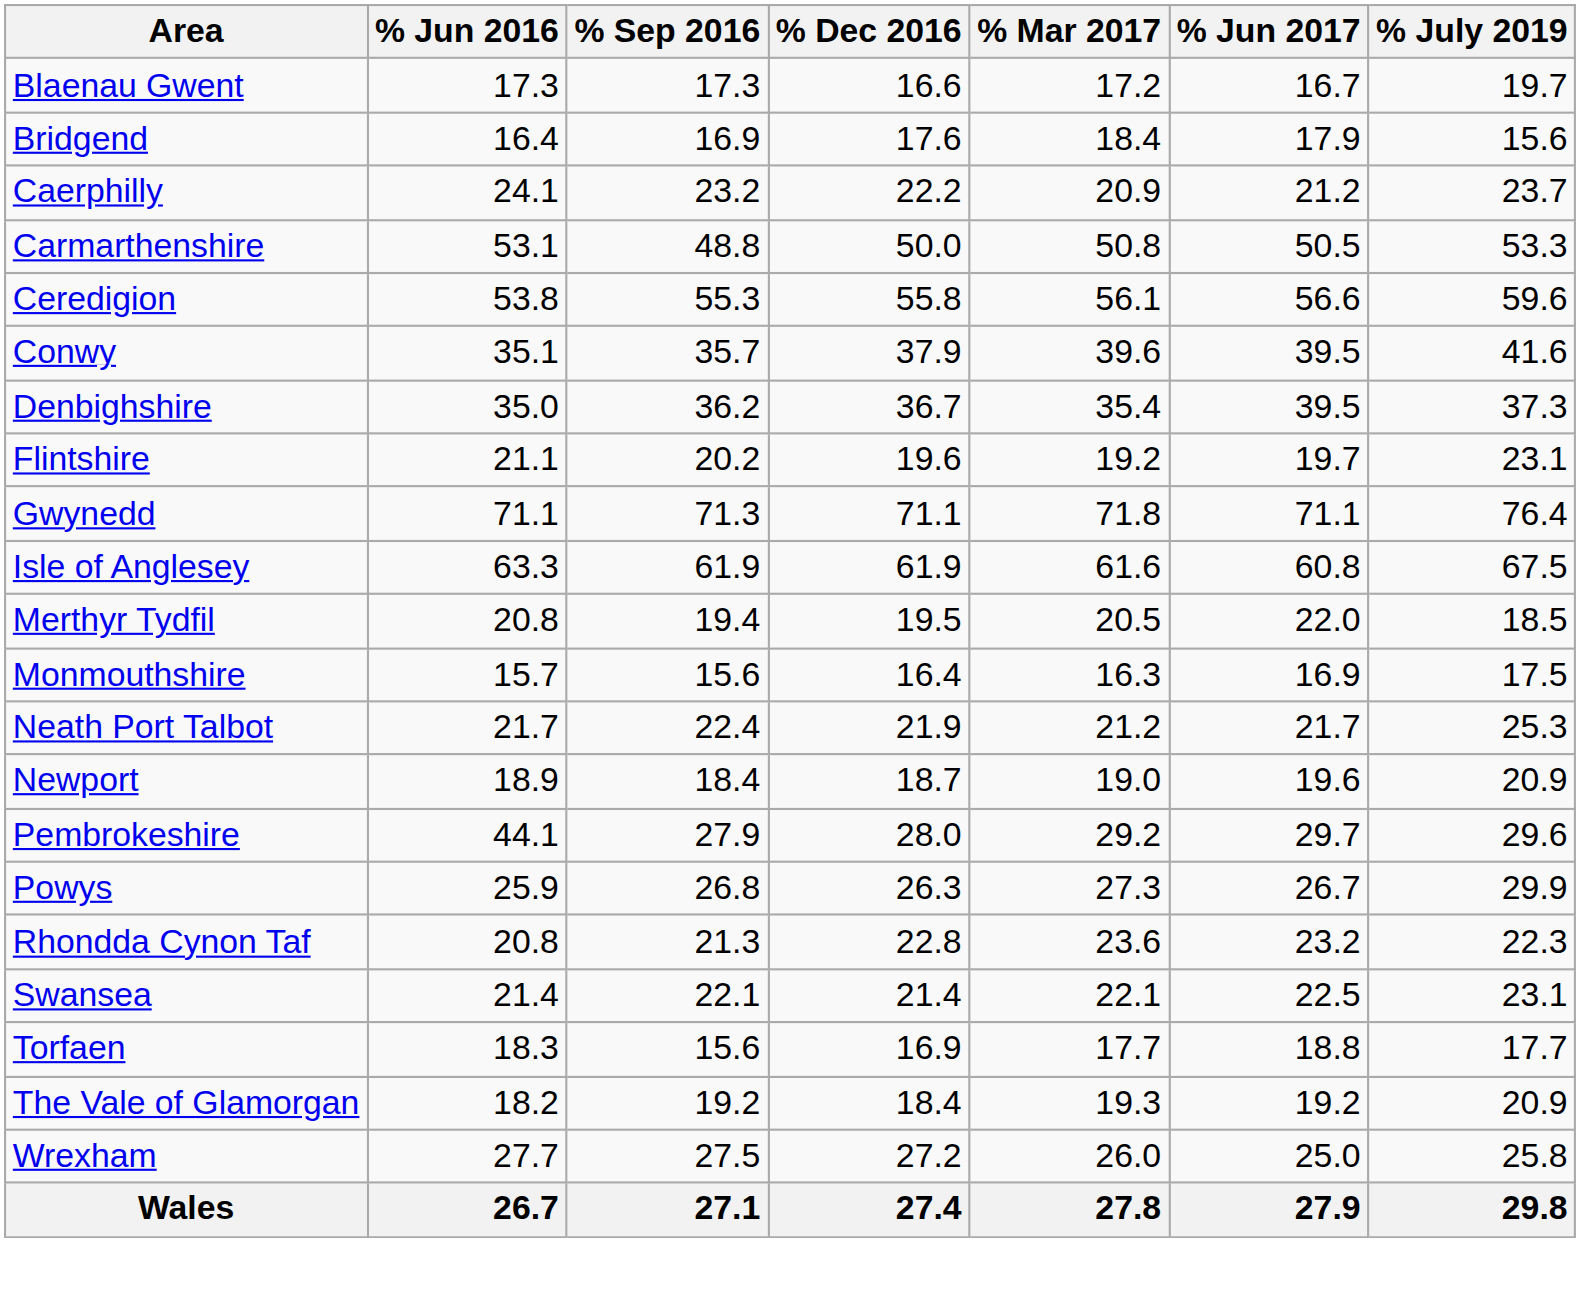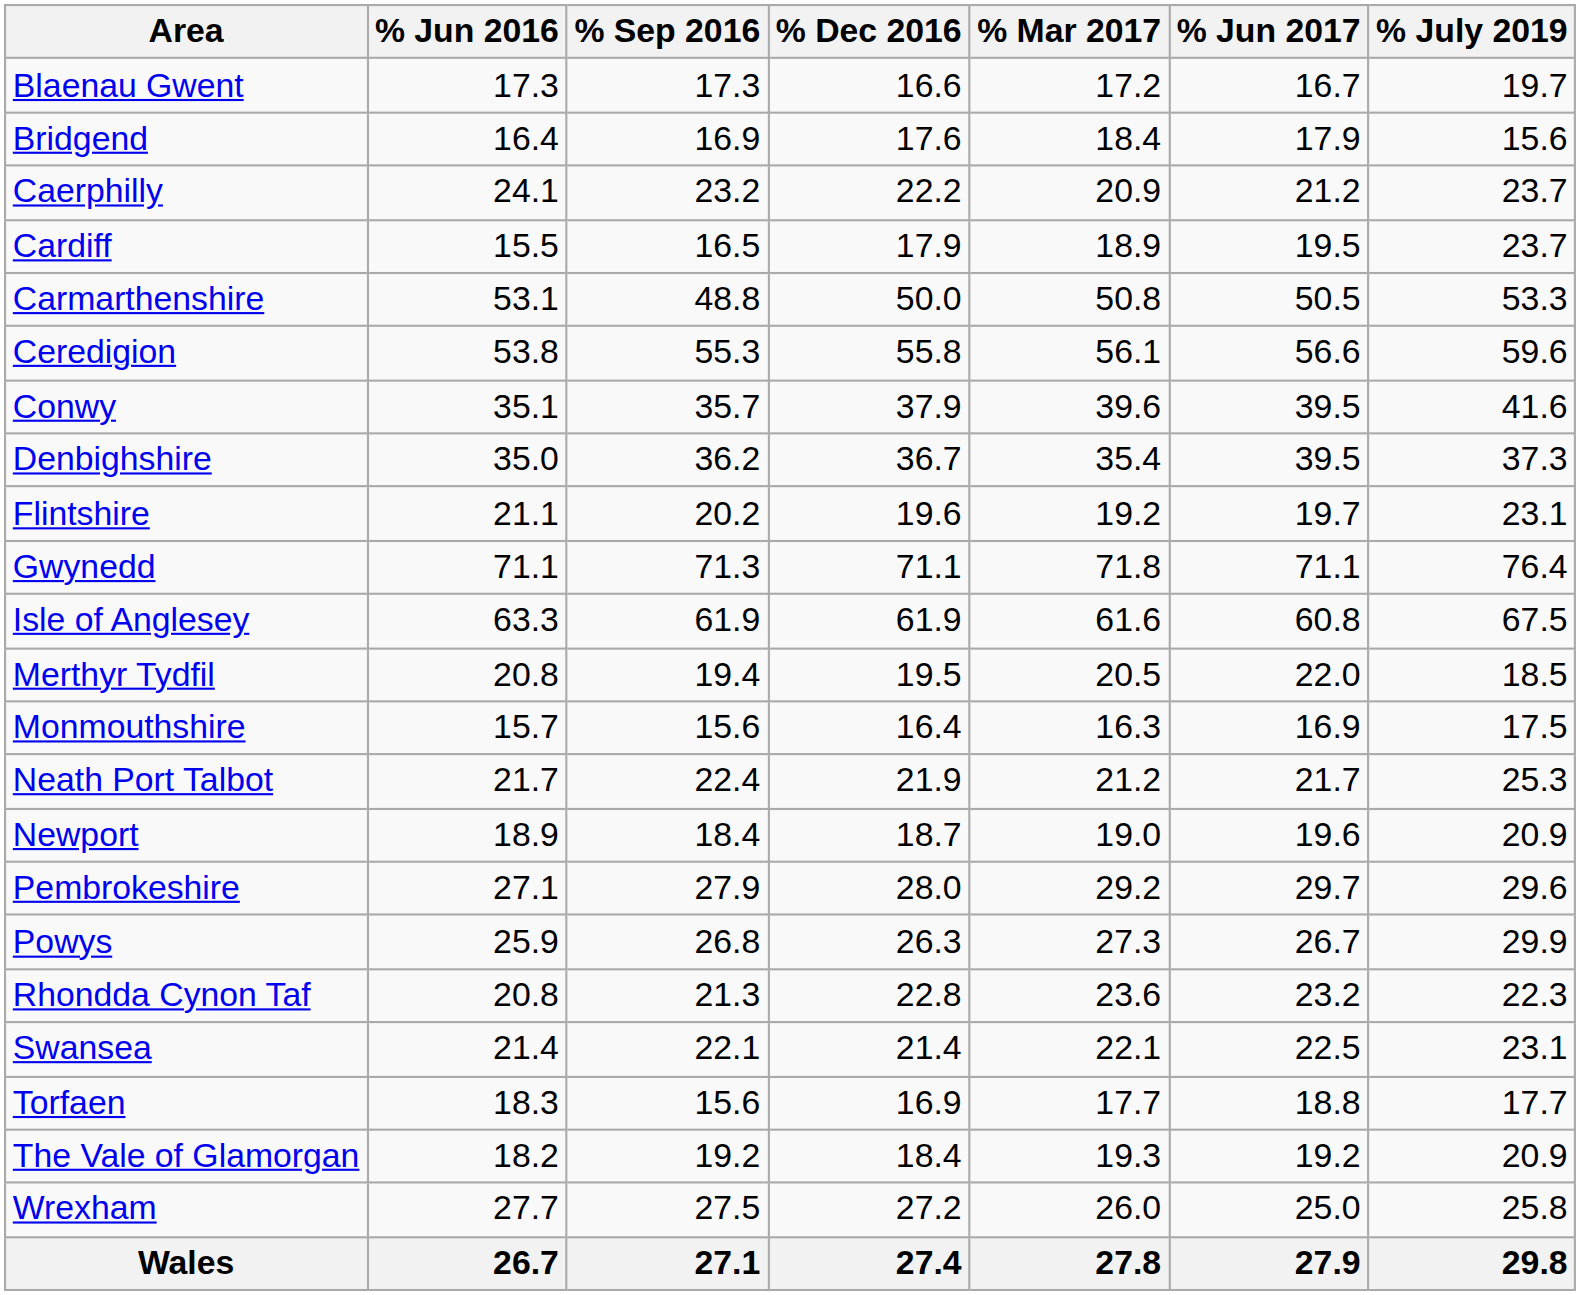+ row: Cardiff | 15.5 | 16.5 | 17.9 | 18.9 | 19.5 | 23.7
Pembrokeshire | % Jun 2016: 44.1 -> 27.1
